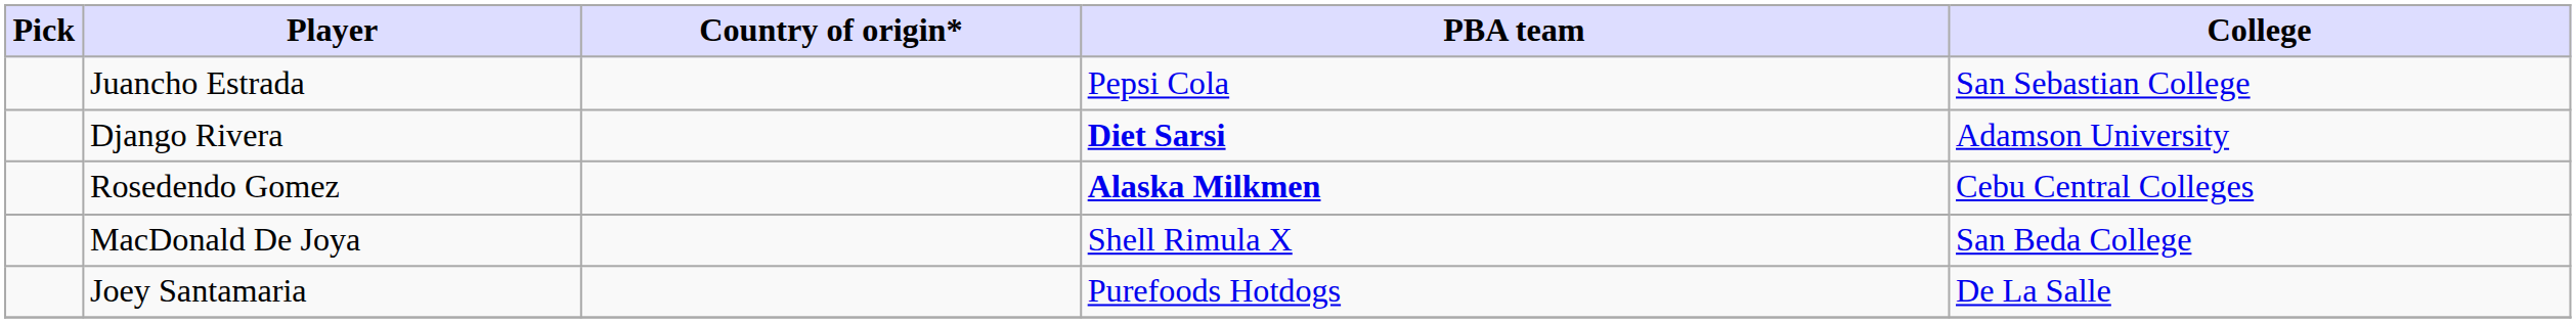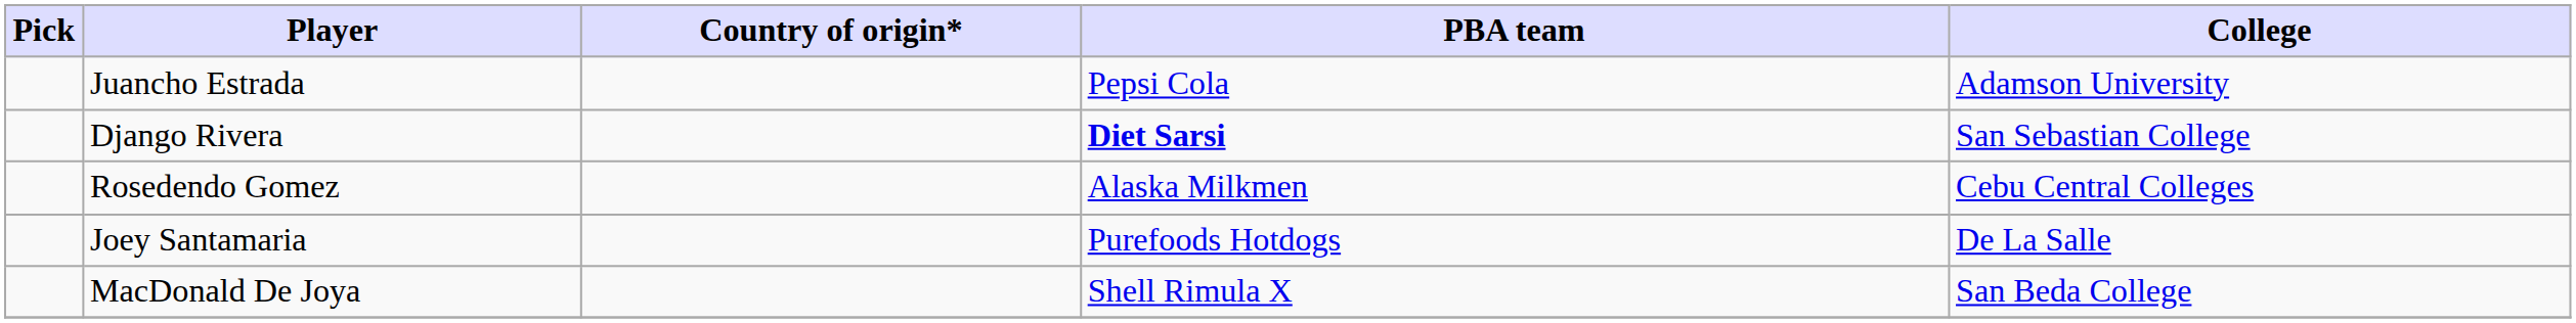Juancho Estrada | College: San Sebastian College -> Adamson University
Django Rivera | College: Adamson University -> San Sebastian College
Rosedendo Gomez | PBA team: bold -> normal
rows swapped: MacDonald De Joya <-> Joey Santamaria
